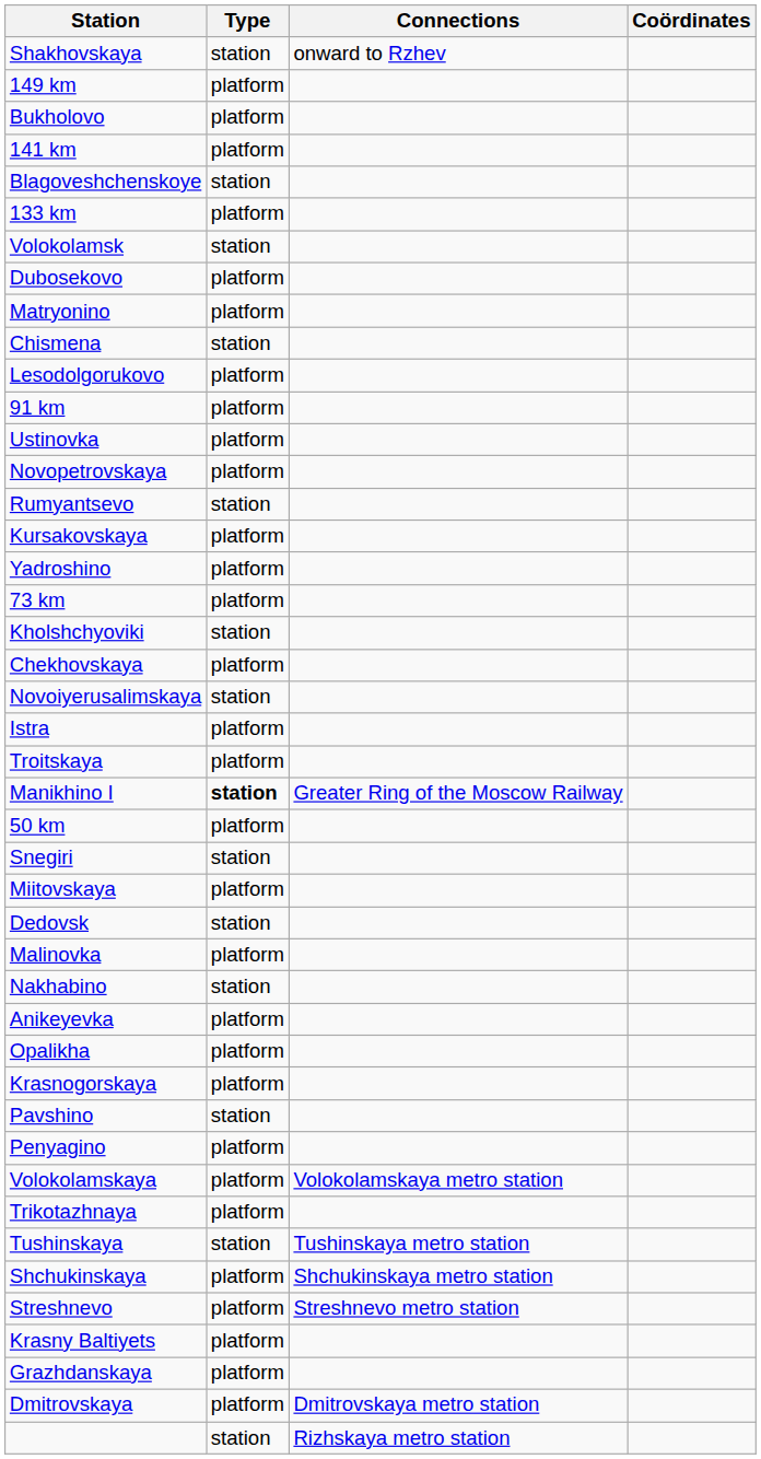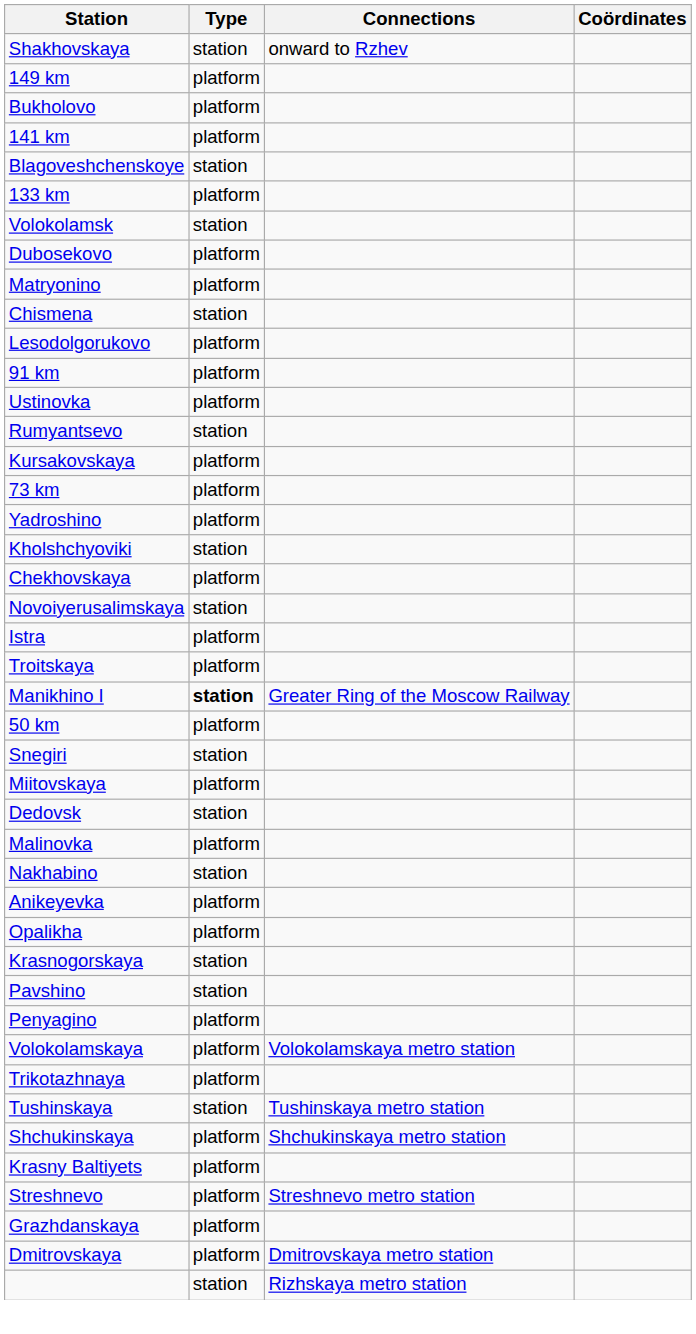- row: Novopetrovskaya | platform
rows swapped: Yadroshino <-> 73 km
Krasnogorskaya | Type: platform -> station
rows swapped: Streshnevo <-> Krasny Baltiyets
